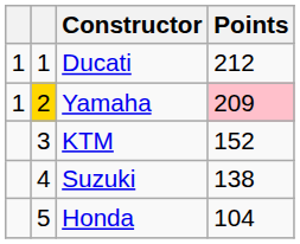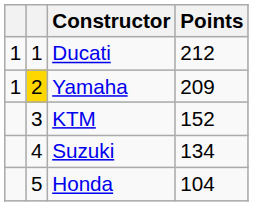Yamaha | Points: pink background -> no background
Suzuki | Points: 138 -> 134
